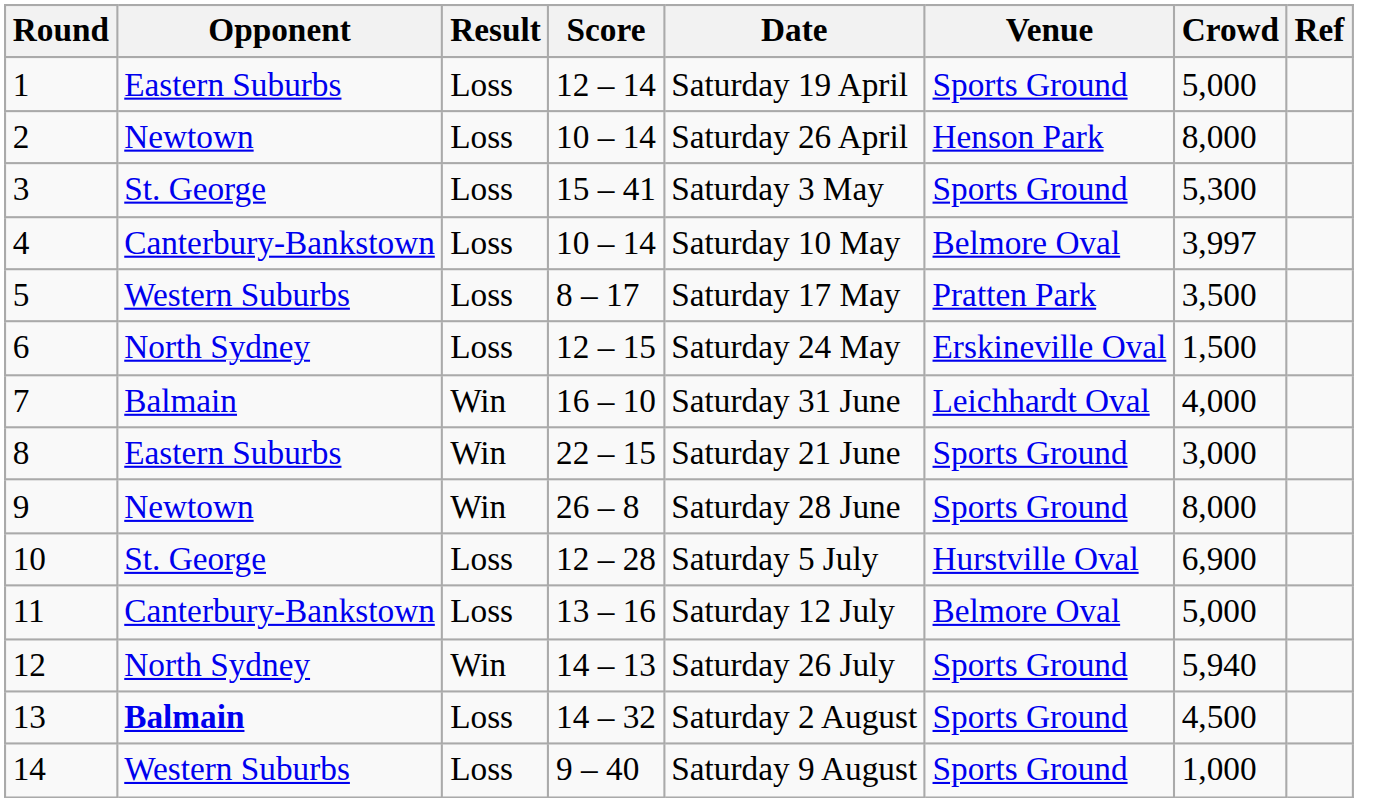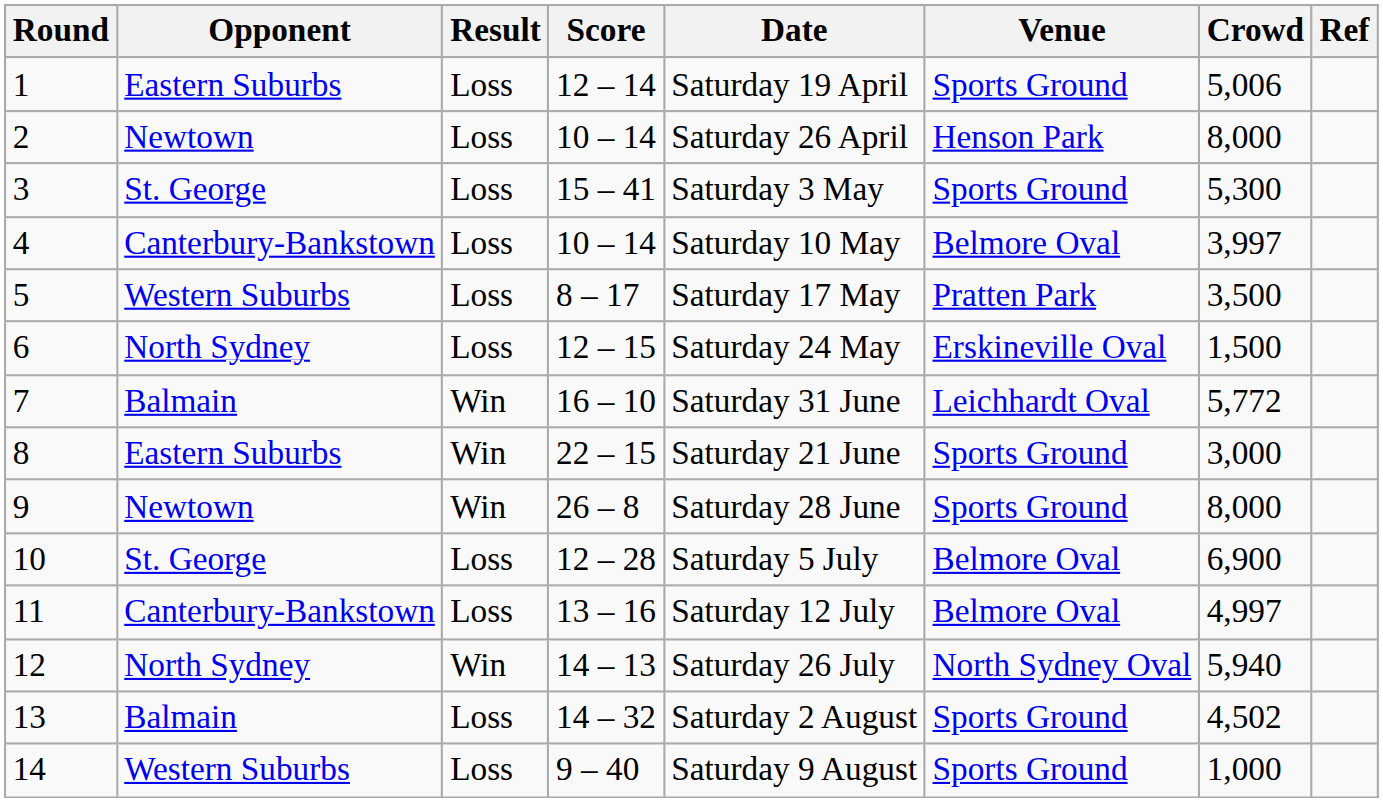1 | Crowd: 5,000 -> 5,006
7 | Crowd: 4,000 -> 5,772
10 | Venue: Hurstville Oval -> Belmore Oval
11 | Crowd: 5,000 -> 4,997
12 | Venue: Sports Ground -> North Sydney Oval
13 | Opponent: bold -> normal
13 | Crowd: 4,500 -> 4,502
